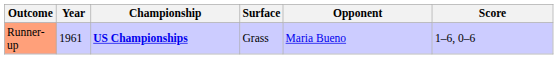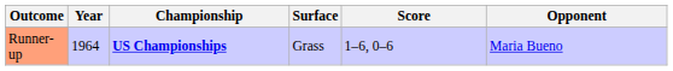columns swapped: Opponent <-> Score
Runner-up | Year: 1961 -> 1964
